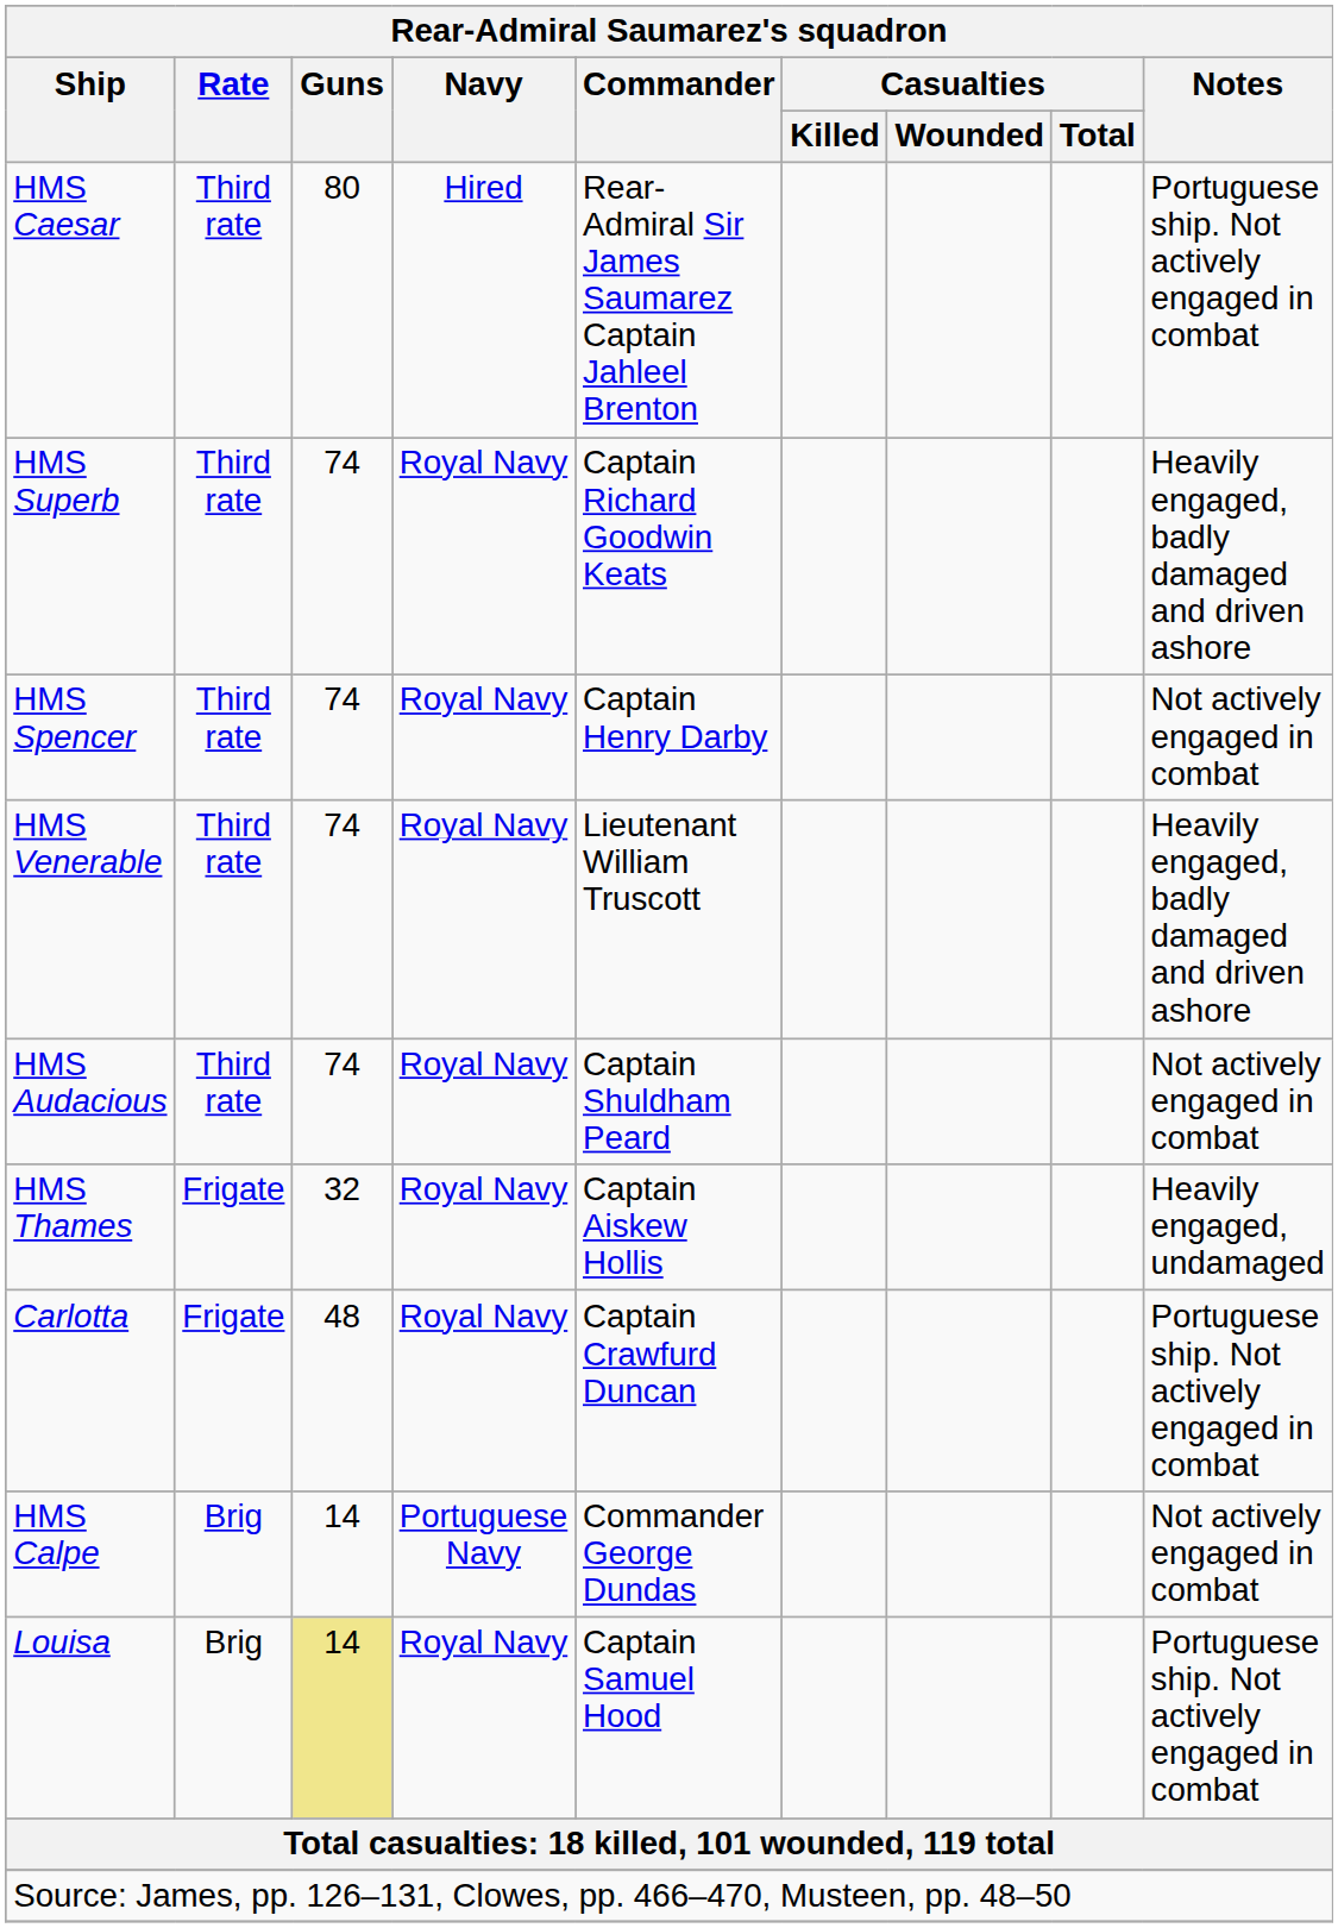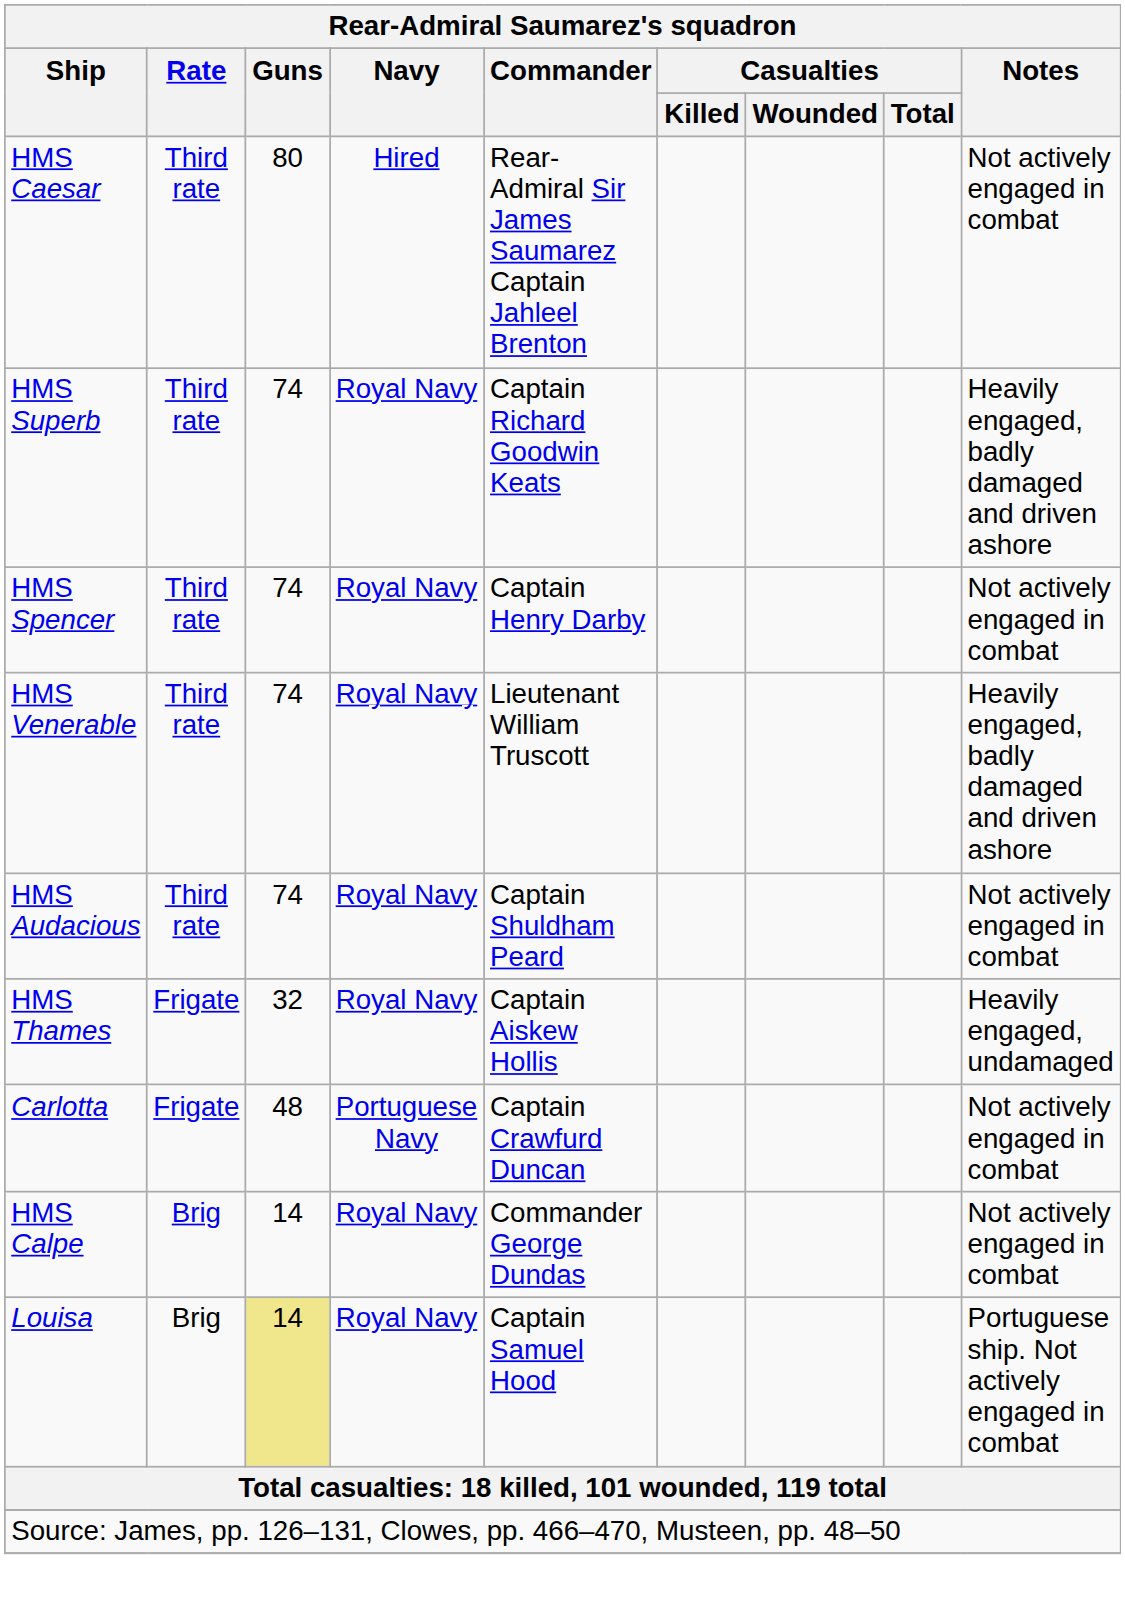HMS Caesar | Notes: Portuguese ship. Not actively engaged in combat -> Not actively engaged in combat
Carlotta | Navy: Royal Navy -> Portuguese Navy
Carlotta | Notes: Portuguese ship. Not actively engaged in combat -> Not actively engaged in combat
HMS Calpe | Navy: Portuguese Navy -> Royal Navy
